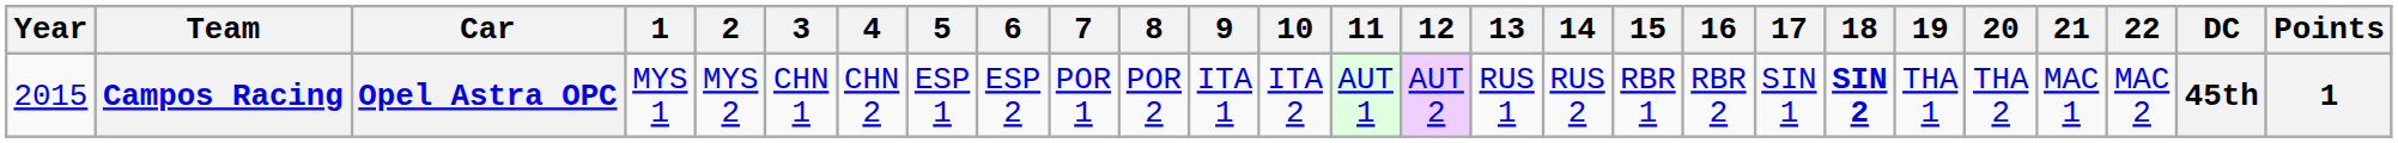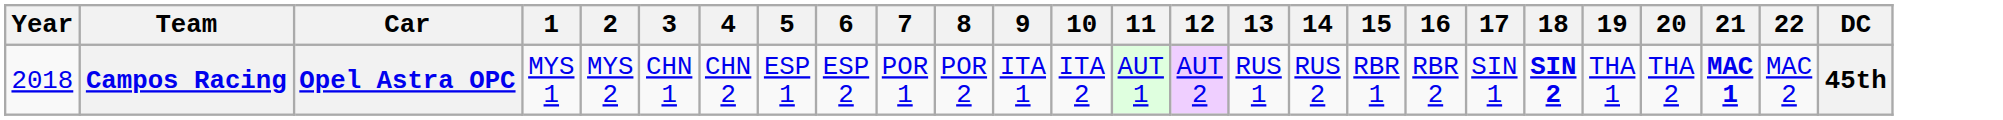- column: Points | 1
Campos Racing | Year: 2015 -> 2018
Campos Racing | 21: normal -> bold
